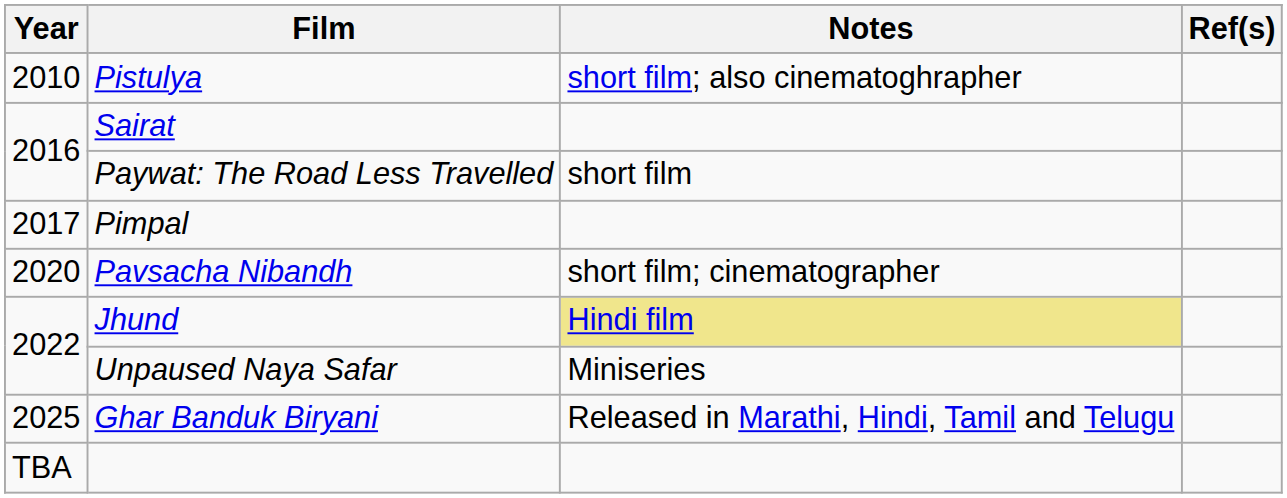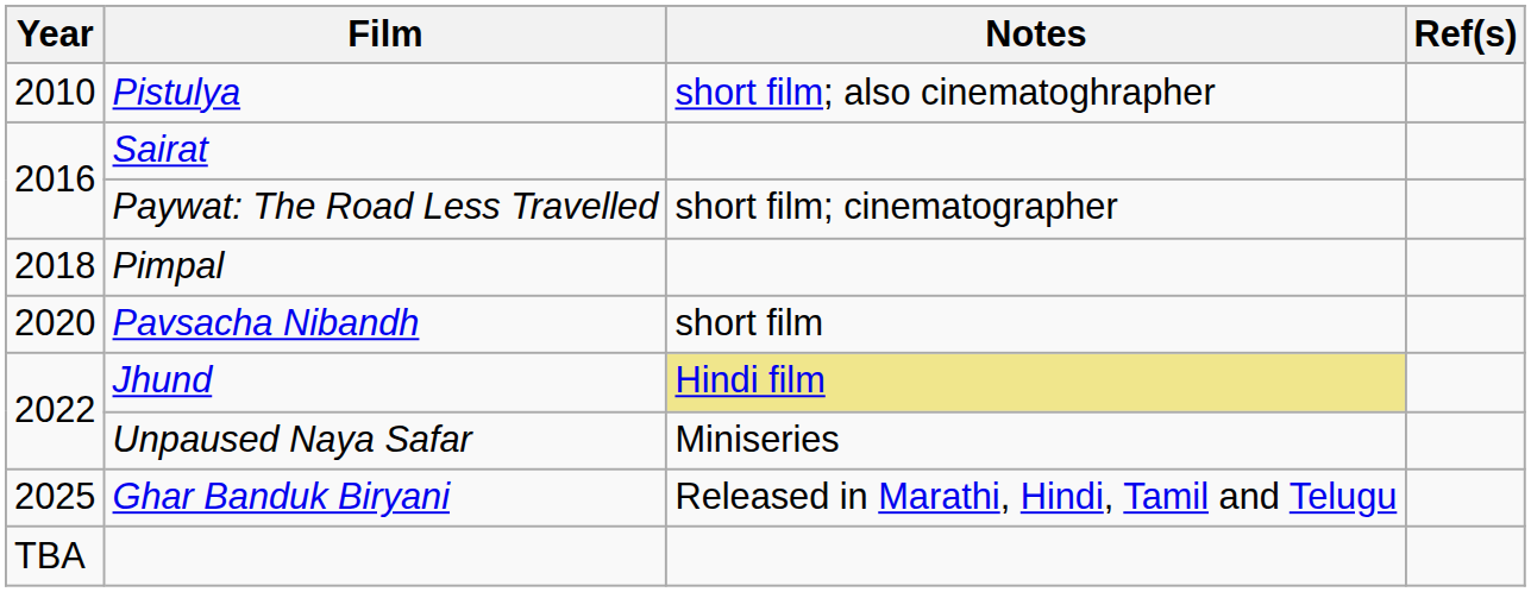Paywat: The Road Less Travelled | Notes: short film -> short film; cinematographer
Pimpal | Year: 2017 -> 2018
Pavsacha Nibandh | Notes: short film; cinematographer -> short film
